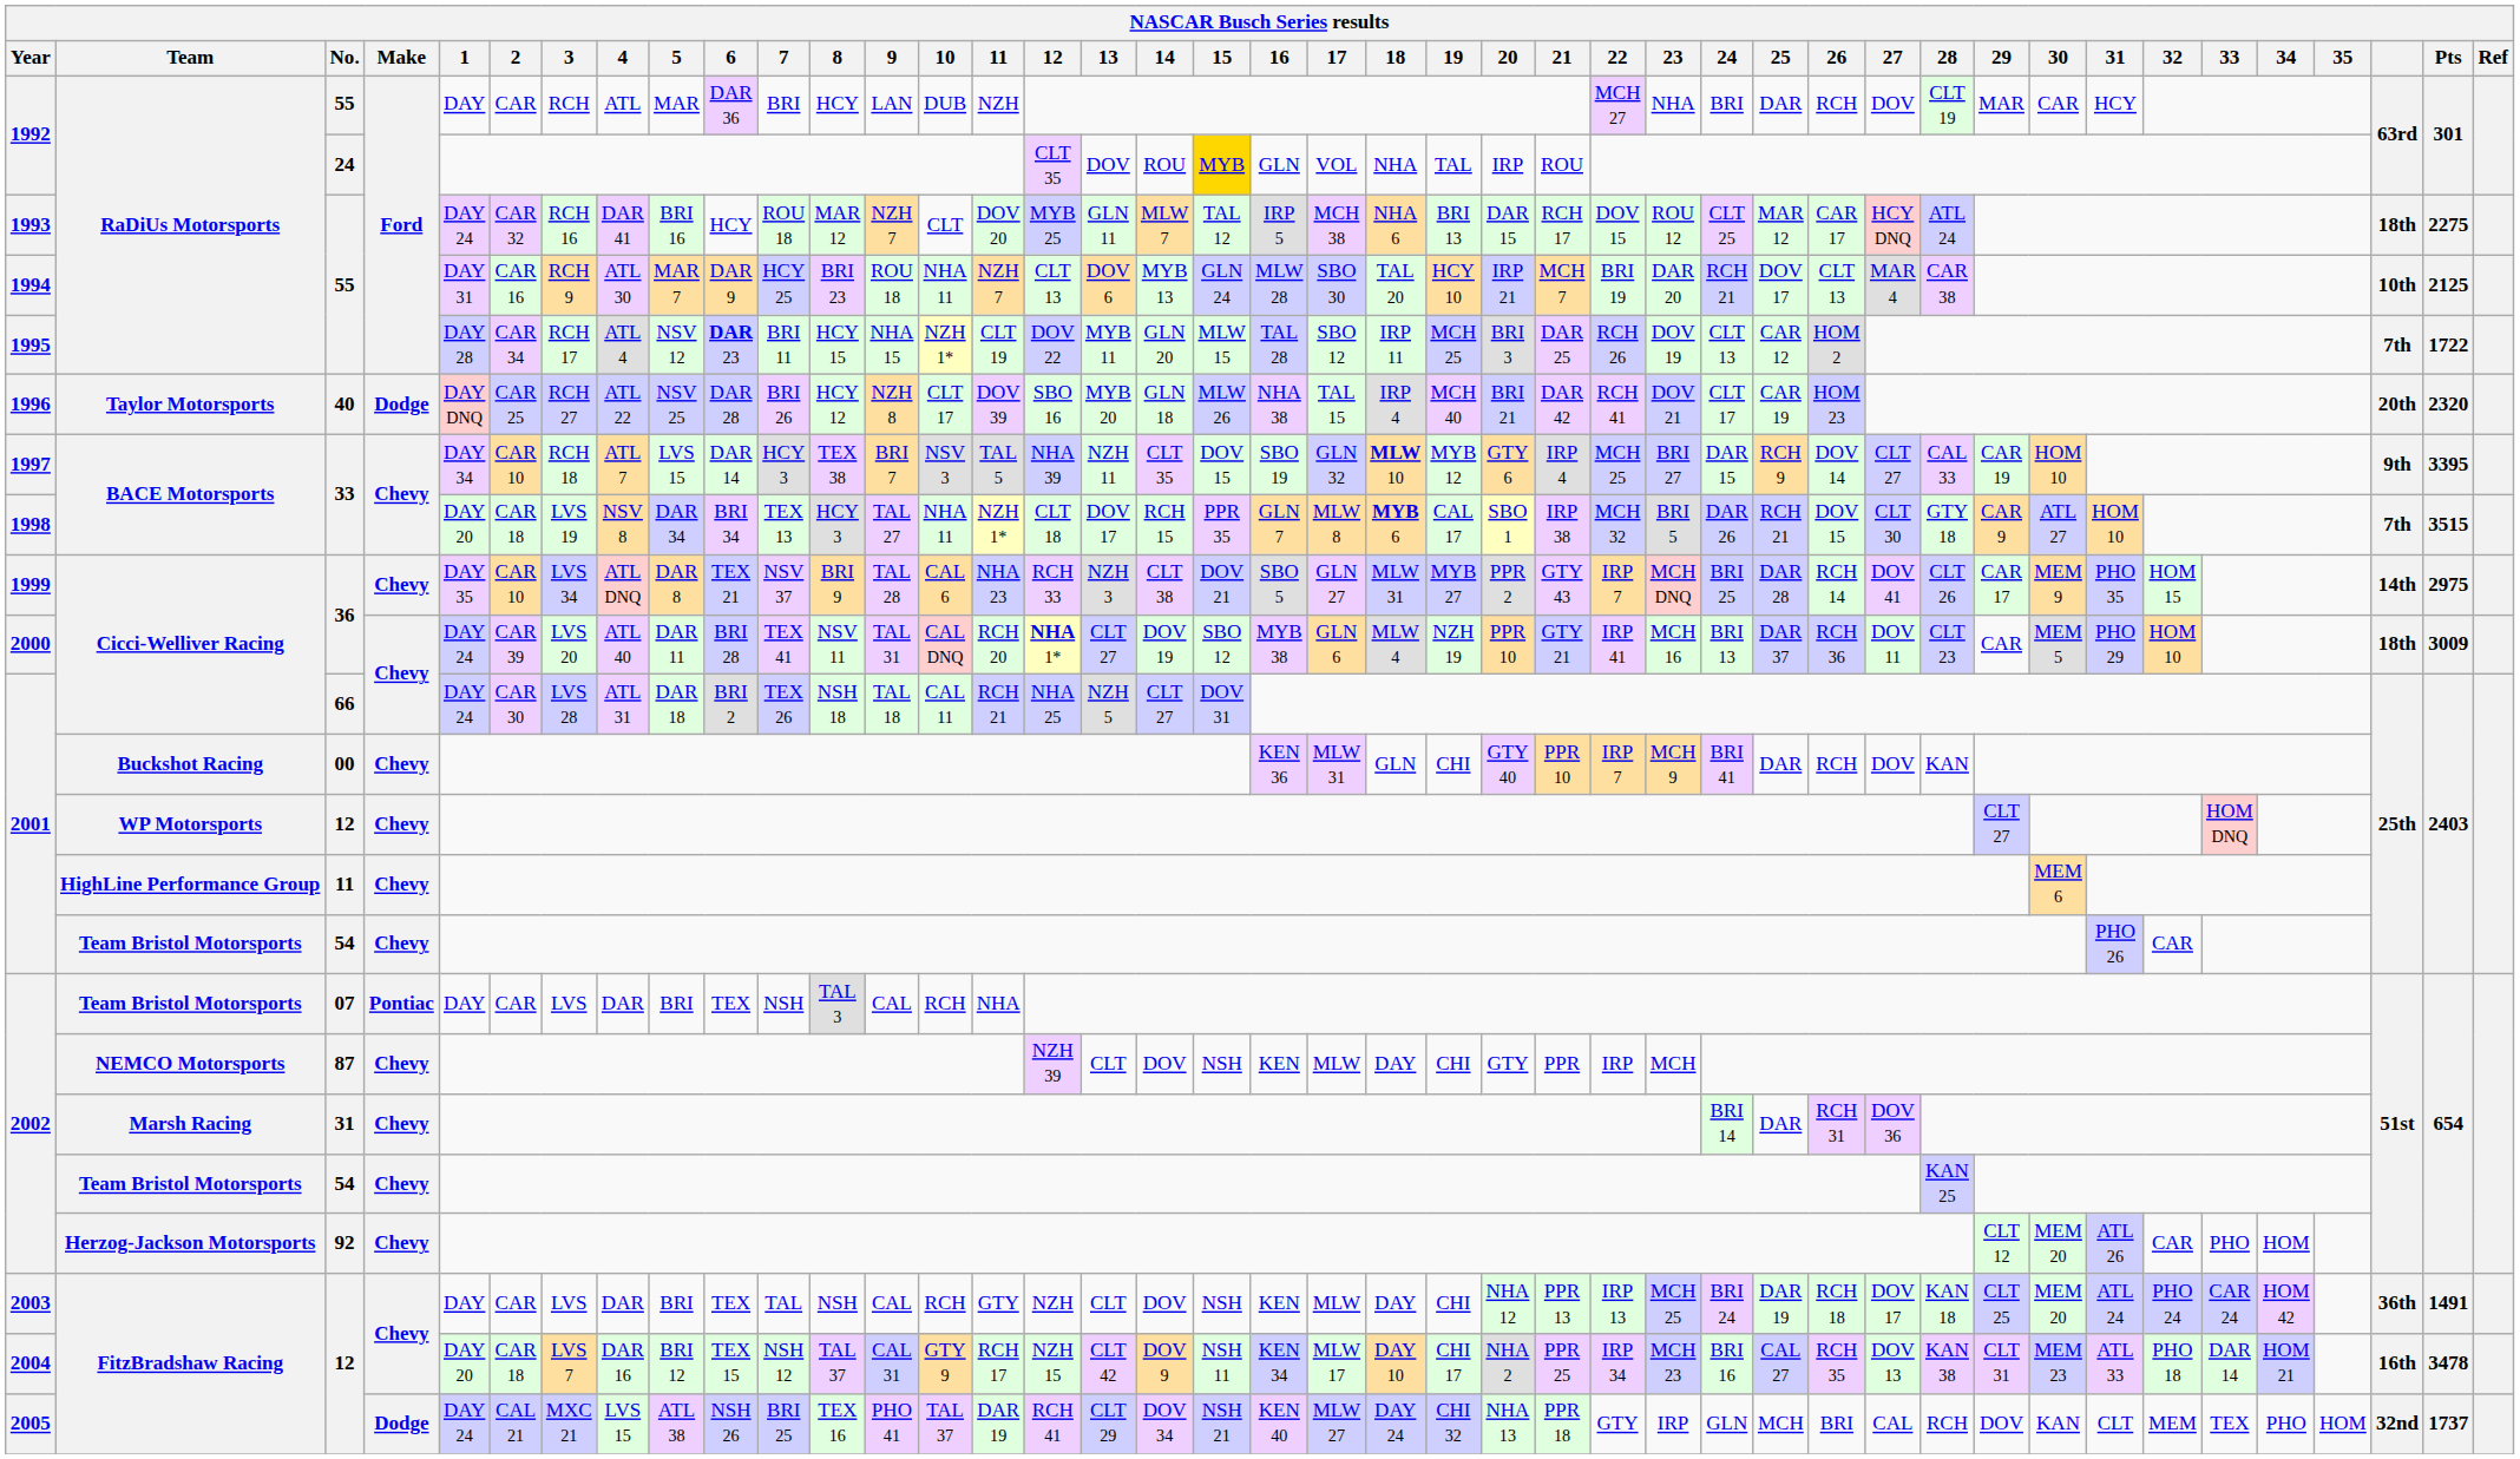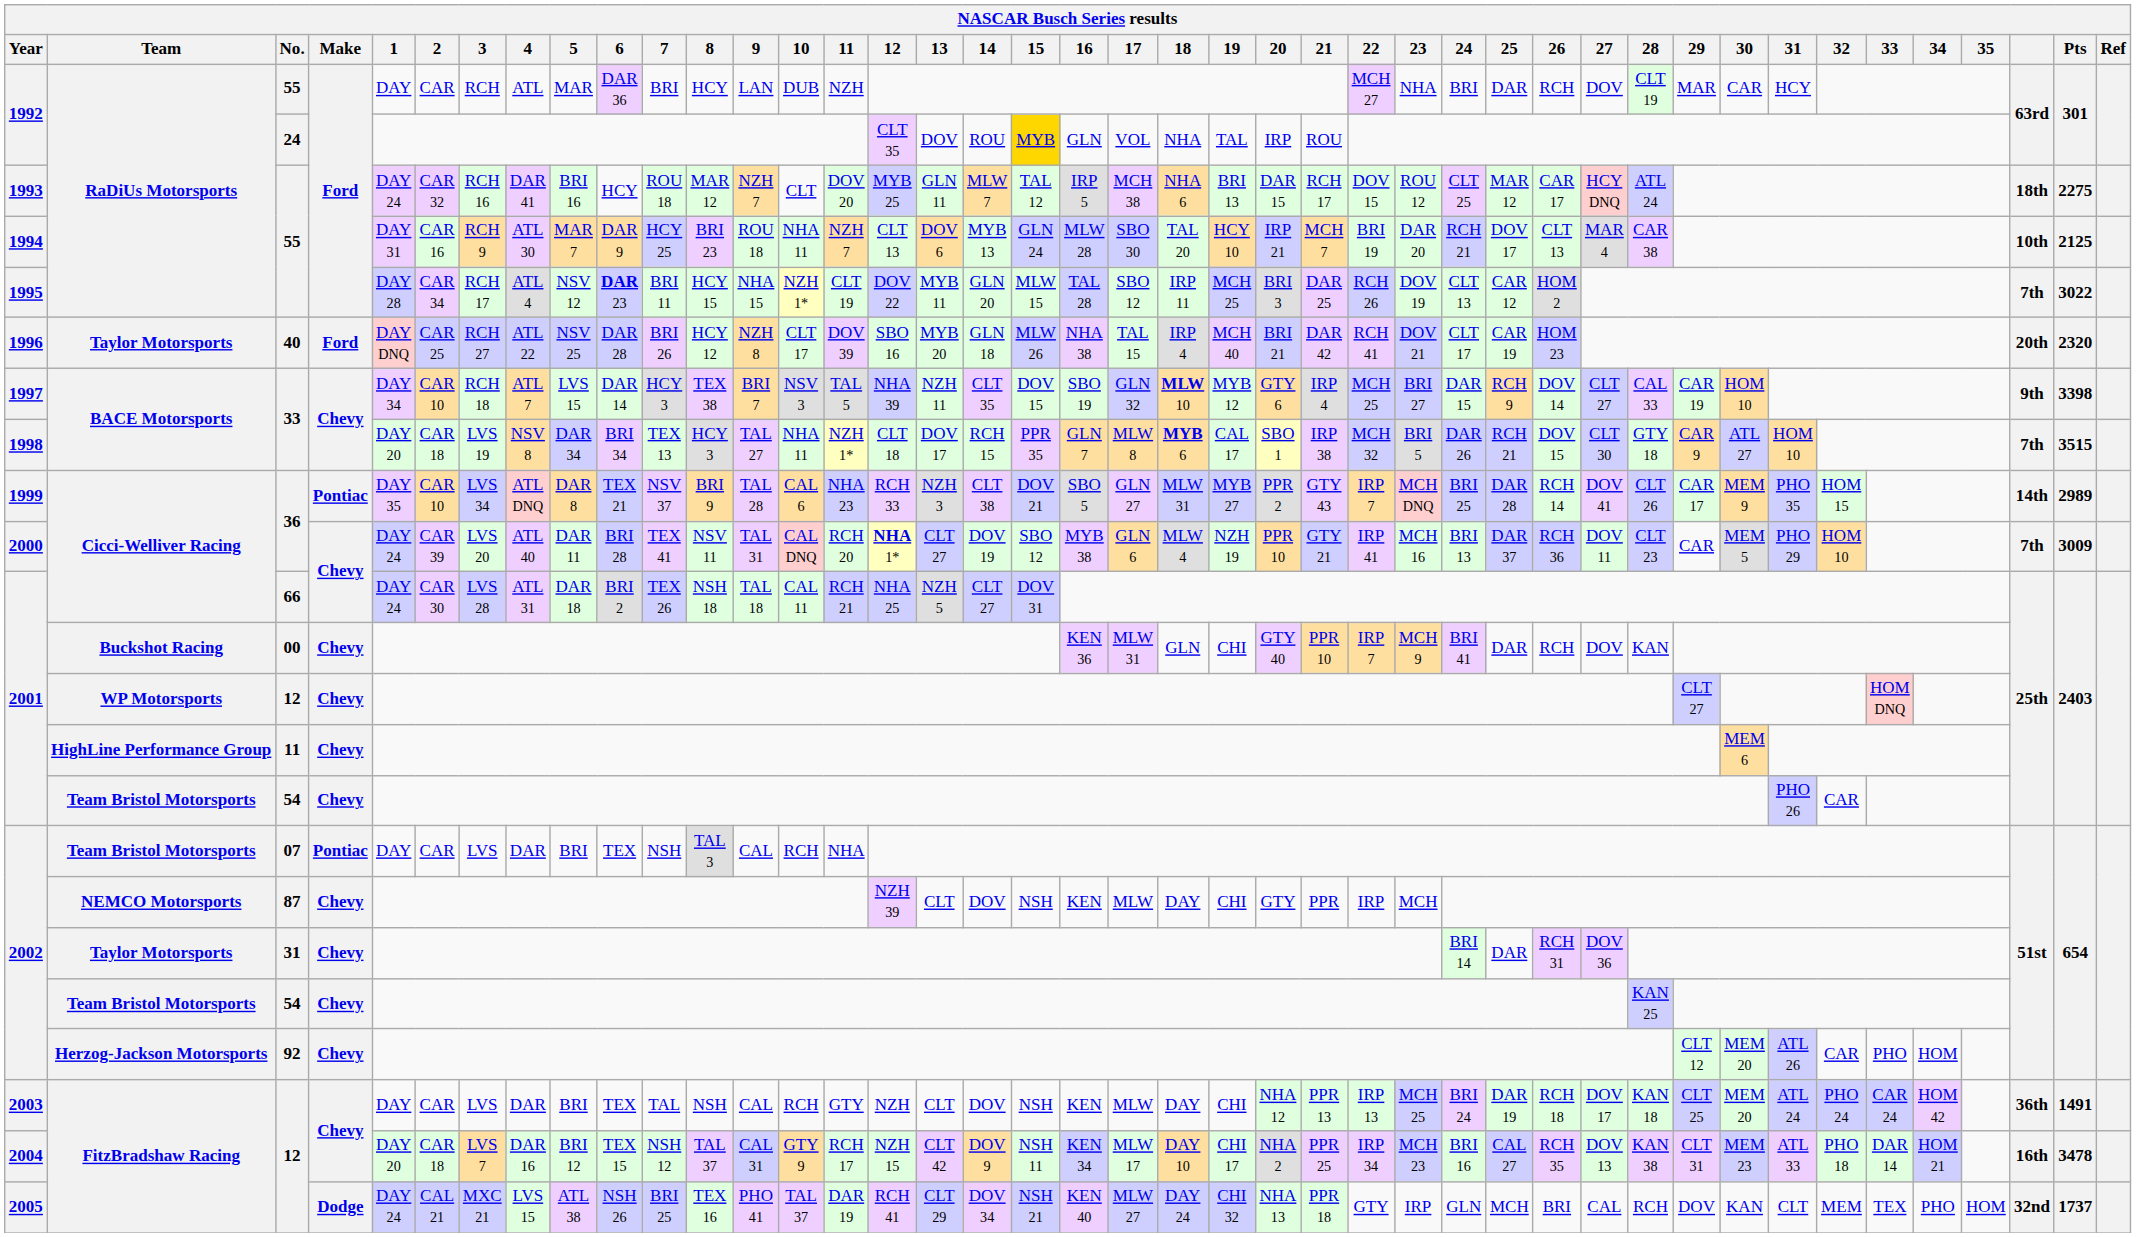1995 | Pts: 1722 -> 3022
1996 | Make: Dodge -> Ford
1997 | Pts: 3395 -> 3398
1999 | Make: Chevy -> Pontiac
1999 | Pts: 2975 -> 2989
2000 | column 40: 18th -> 7th
2002 / 31 | Team: Marsh Racing -> Taylor Motorsports
